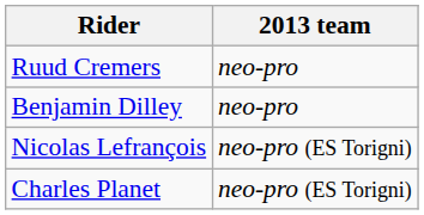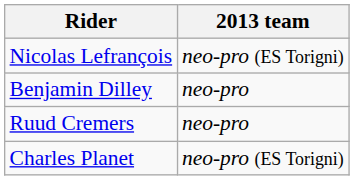rows swapped: Ruud Cremers <-> Nicolas Lefrançois
